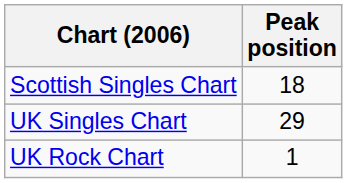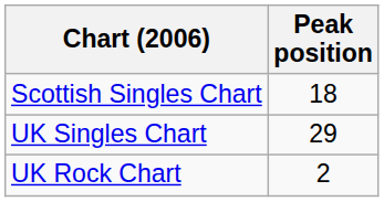UK Rock Chart | Peak position: 1 -> 2
